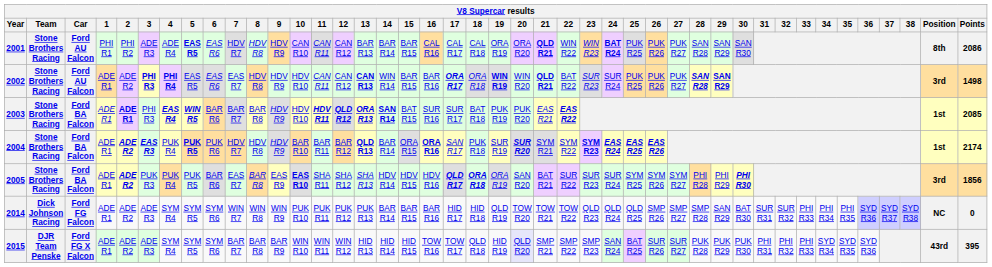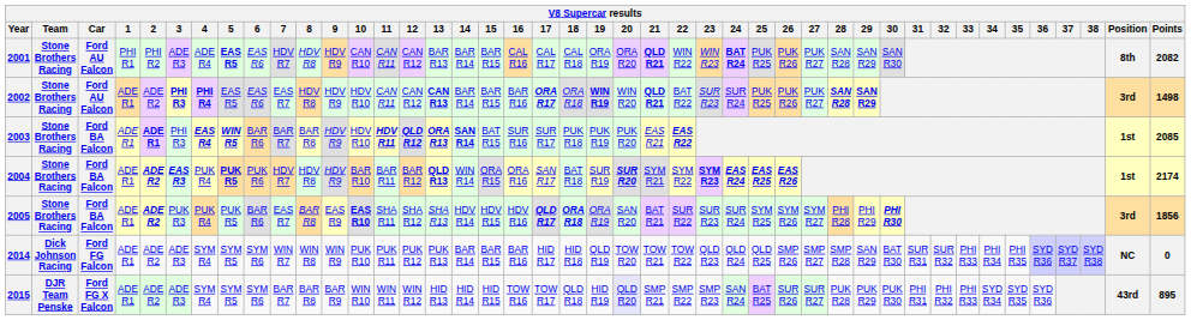2001 | Points: 2086 -> 2082
2002 | 14: WIN R14 -> BAR R14
2003 | 18: BAT R18 -> PUK R18
2004 | 14: BAR R14 -> WIN R14
2004 | 16: bold -> normal
2004 | 18: PUK R18 -> BAT R18
2015 | Points: 395 -> 895
